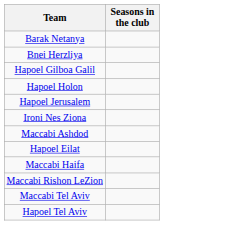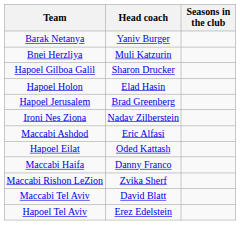+ column: Head coach | Yaniv Burger | Muli Katzurin | Sharon Drucker | Elad Hasin | Brad Greenberg | Nadav Zilberstein | Eric Alfasi | Oded Kattash | Danny Franco | Zvika Sherf | David Blatt | Erez Edelstein
